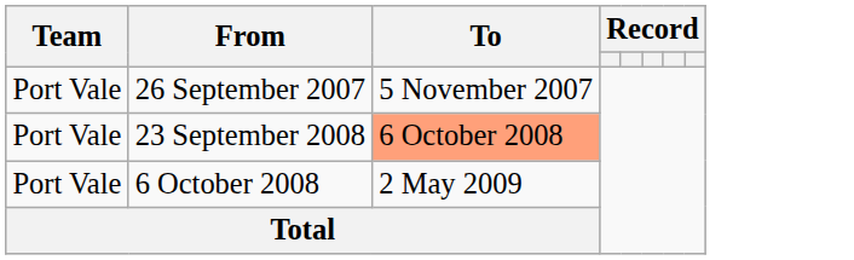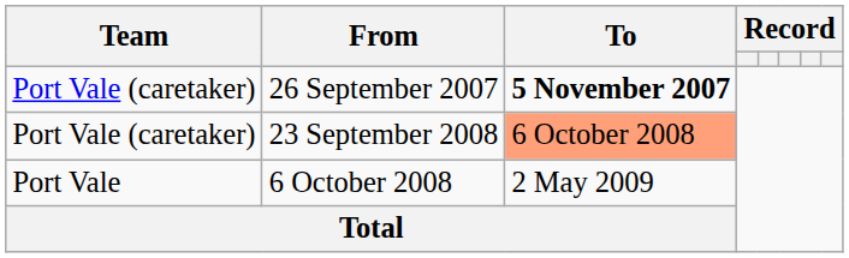26 September 2007 | Team: Port Vale -> Port Vale (caretaker)
26 September 2007 | To: normal -> bold
23 September 2008 | Team: Port Vale -> Port Vale (caretaker)
